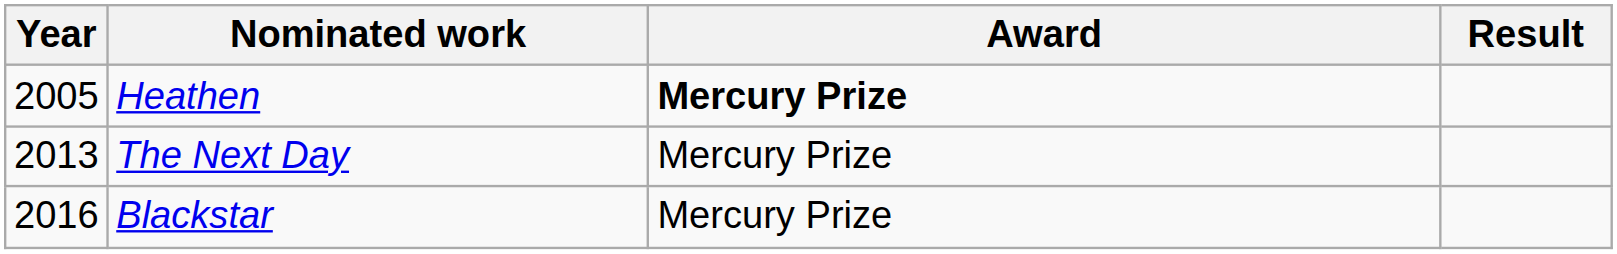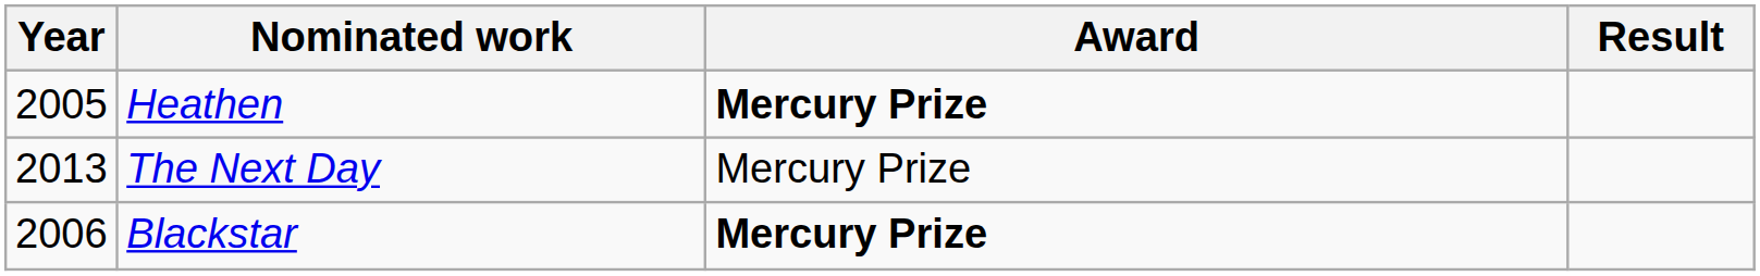Blackstar | Year: 2016 -> 2006
Blackstar | Award: normal -> bold
